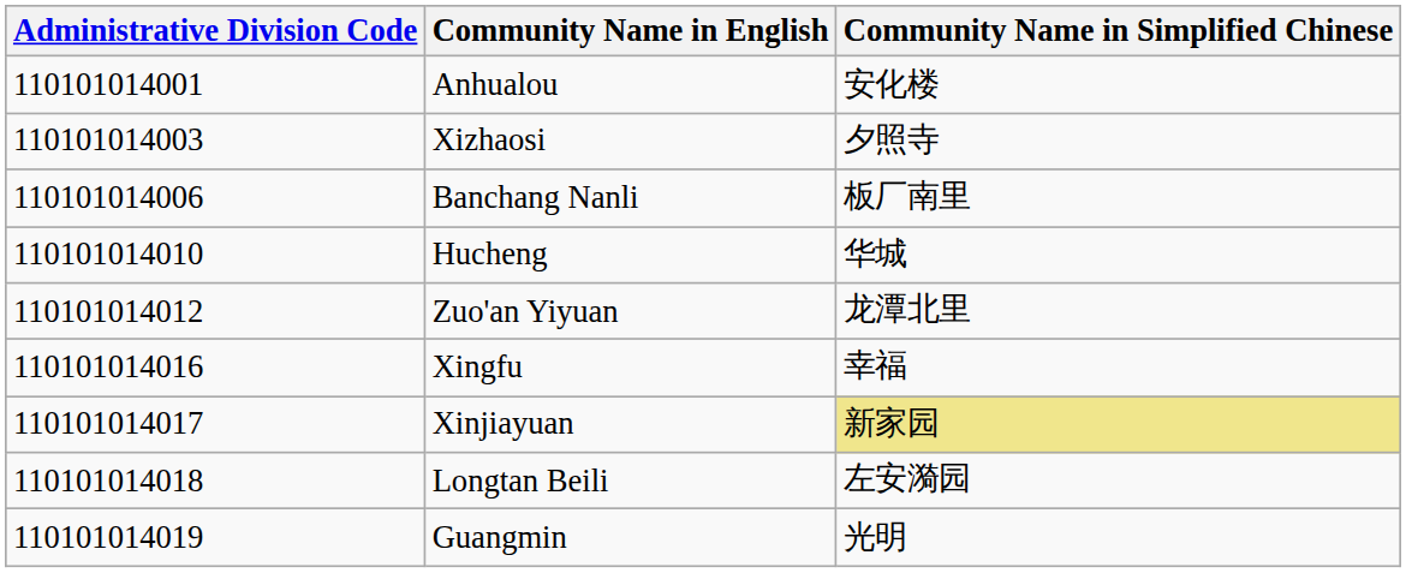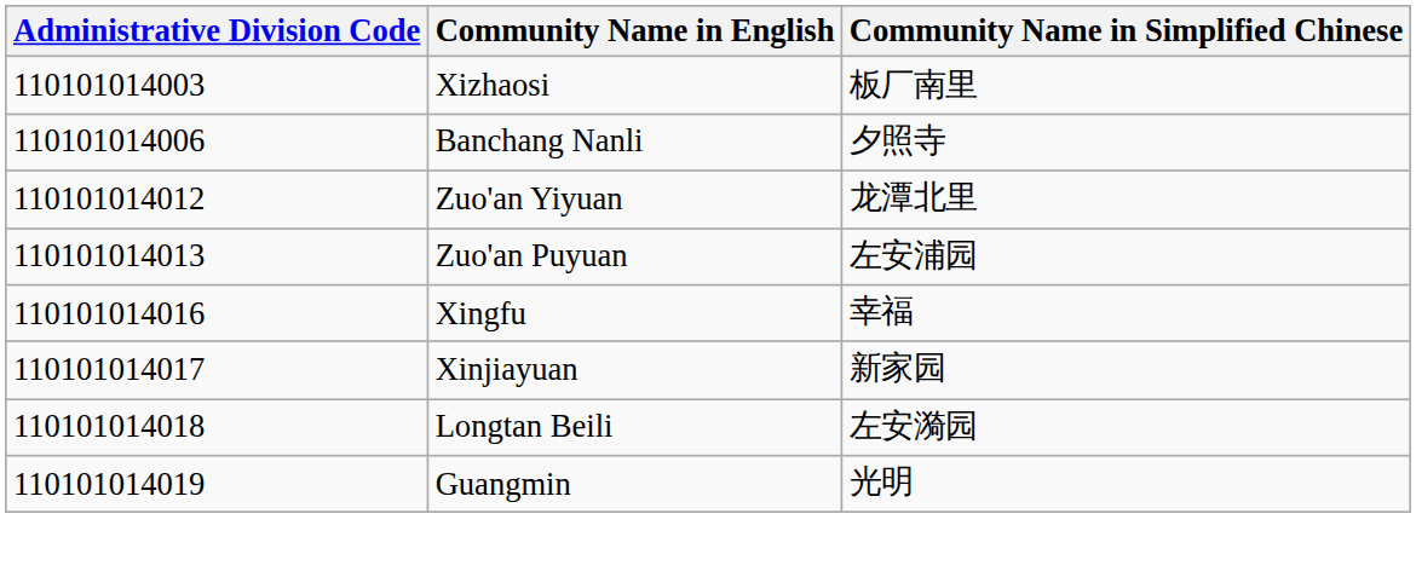- row: 110101014001 | Anhualou | 安化楼
Xizhaosi | Community Name in Simplified Chinese: 夕照寺 -> 板厂南里
Banchang Nanli | Community Name in Simplified Chinese: 板厂南里 -> 夕照寺
- row: 110101014010 | Hucheng | 华城
+ row: 110101014013 | Zuo'an Puyuan | 左安浦园
Xinjiayuan | Community Name in Simplified Chinese: khaki background -> no background
